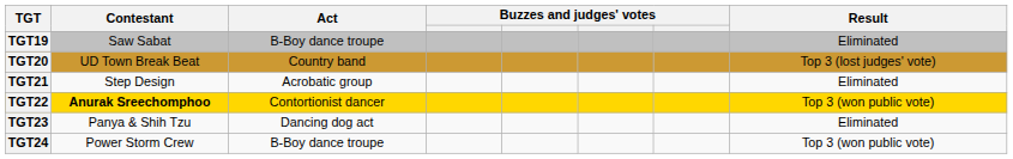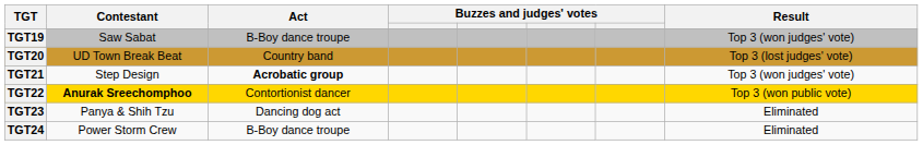TGT19 | Result: Eliminated -> Top 3 (won judges' vote)
TGT21 | Act: normal -> bold
TGT21 | Result: Eliminated -> Top 3 (won judges' vote)
TGT24 | Result: Top 3 (won public vote) -> Eliminated
